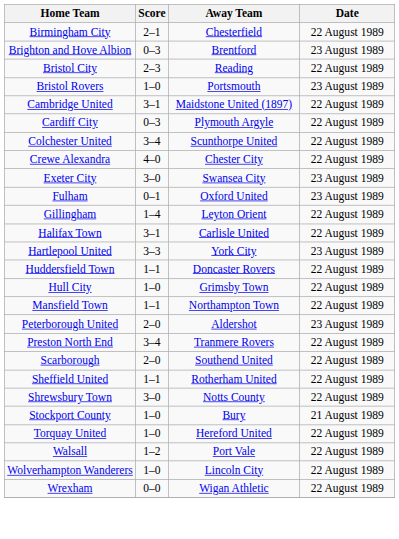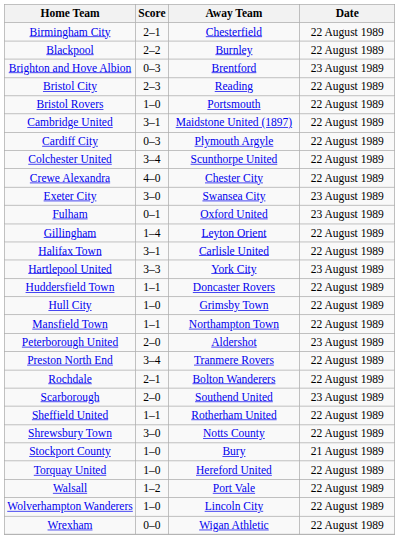+ row: Blackpool | 2–2 | Burnley | 22 August 1989
Bristol Rovers | Date: 23 August 1989 -> 22 August 1989
+ row: Rochdale | 2–1 | Bolton Wanderers | 22 August 1989
Scarborough | Date: 22 August 1989 -> 23 August 1989
